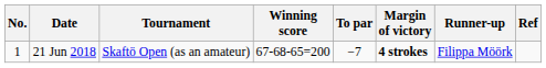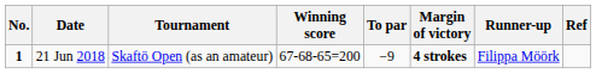21 Jun 2018 | No.: normal -> bold
21 Jun 2018 | To par: −7 -> −9
